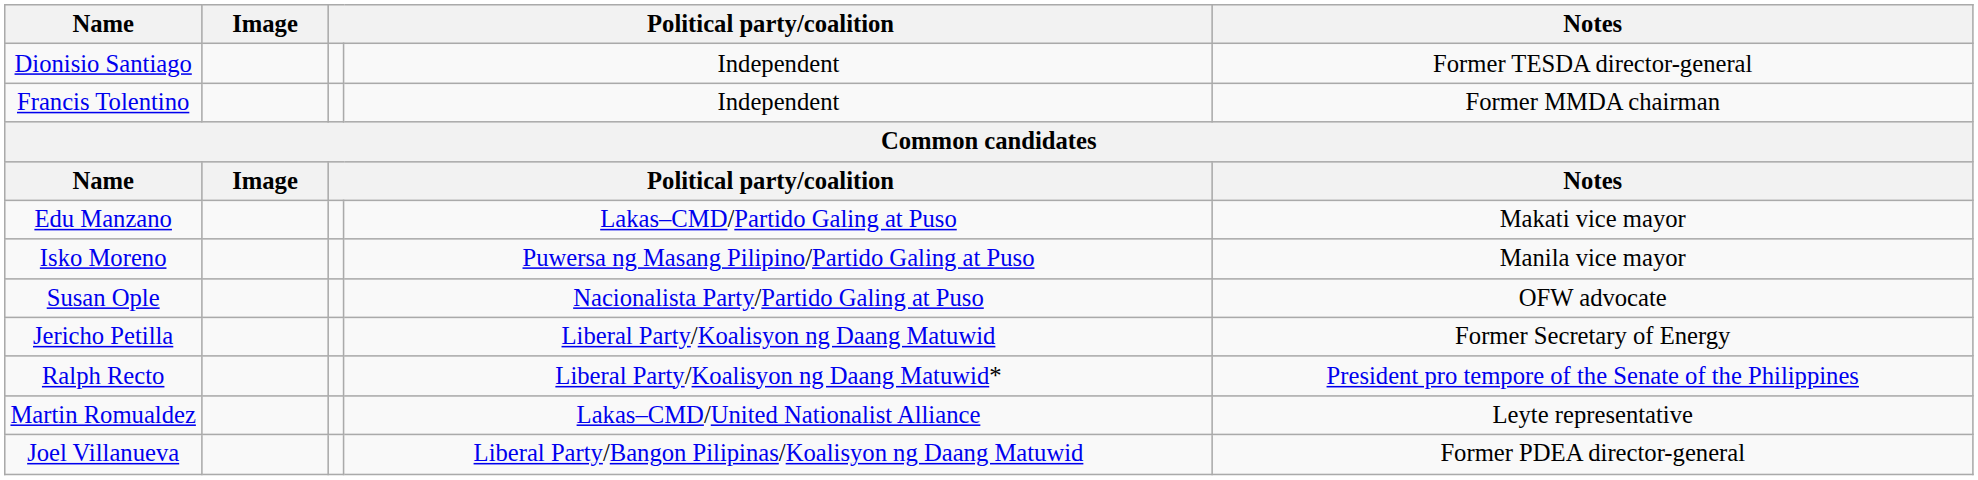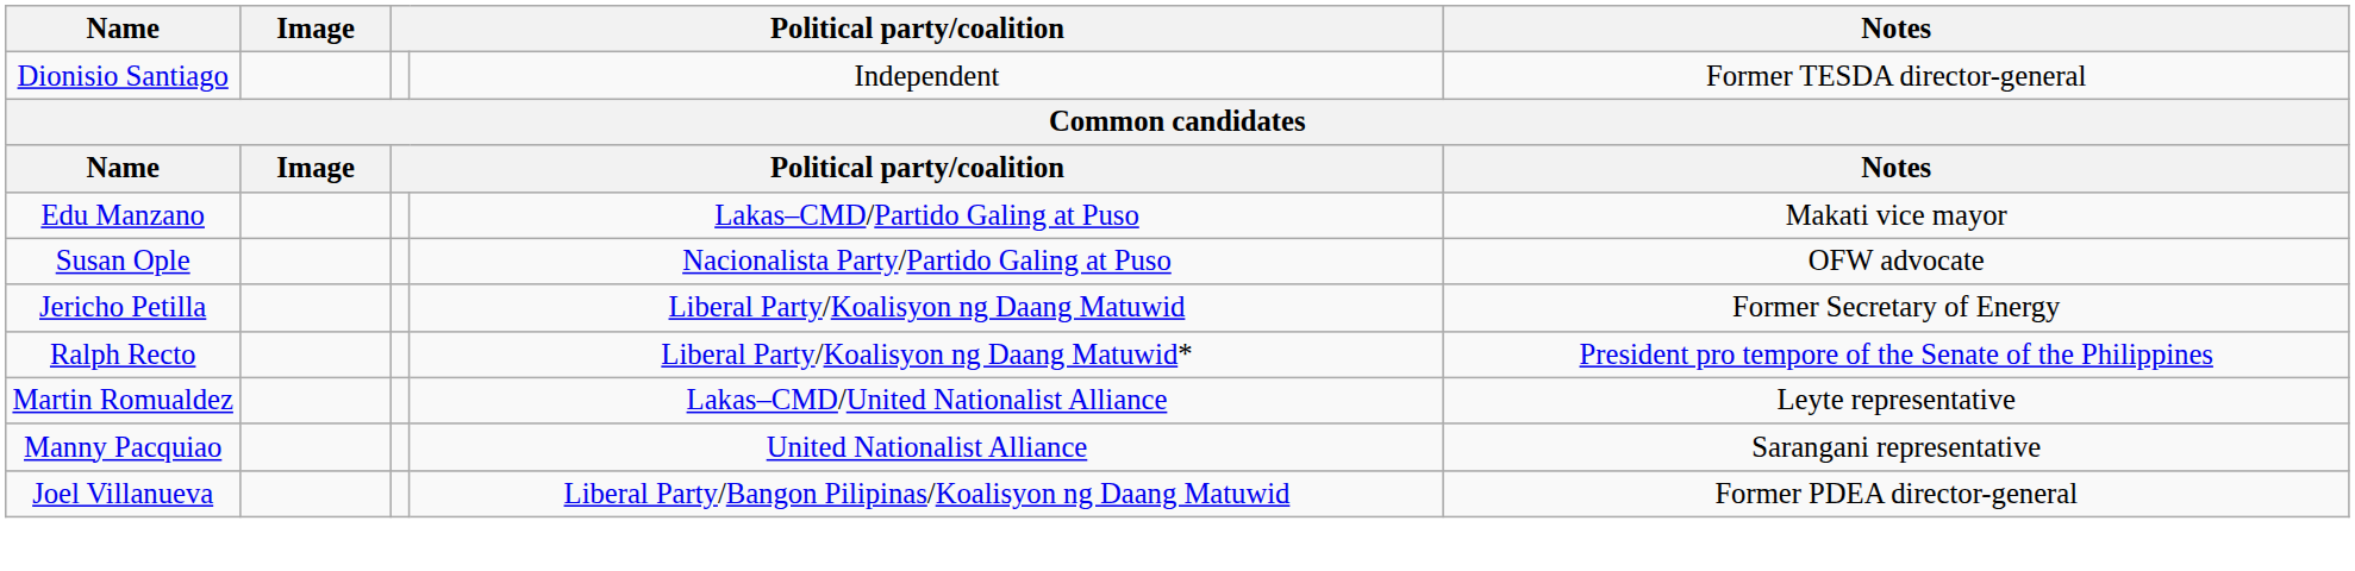- row: Francis Tolentino | Independent | Former MMDA chairman
- row: Isko Moreno | Puwersa ng Masang Pilipino/Partido Galing at Puso | Manila vice mayor
+ row: Manny Pacquiao | United Nationalist Alliance | Sarangani representative
